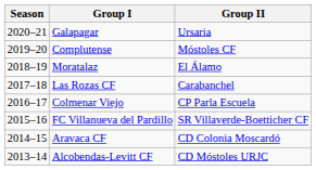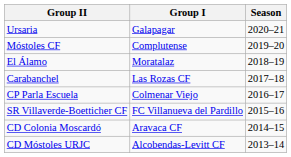columns swapped: Season <-> Group II
